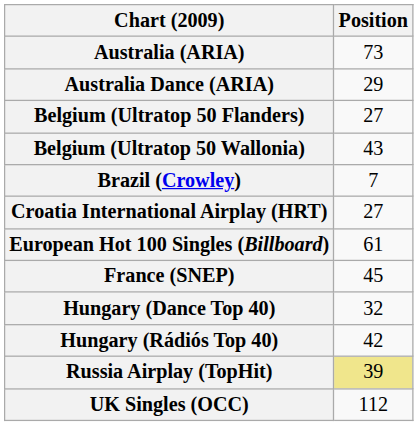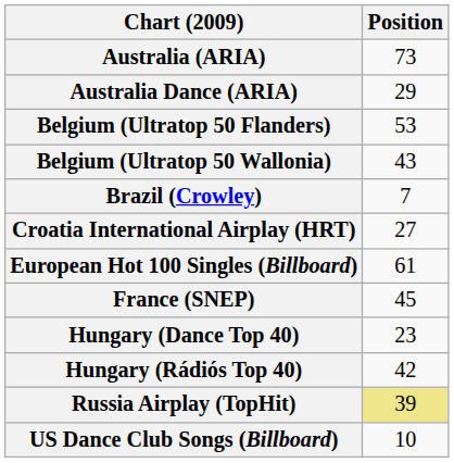Belgium (Ultratop 50 Flanders) | Position: 27 -> 53
Hungary (Dance Top 40) | Position: 32 -> 23
- row: UK Singles (OCC) | 112
+ row: US Dance Club Songs (Billboard) | 10
